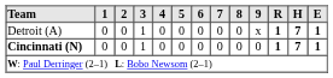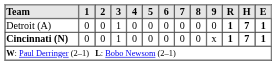Detroit (A) | 9: x -> 0
Cincinnati (N) | 9: 0 -> x
